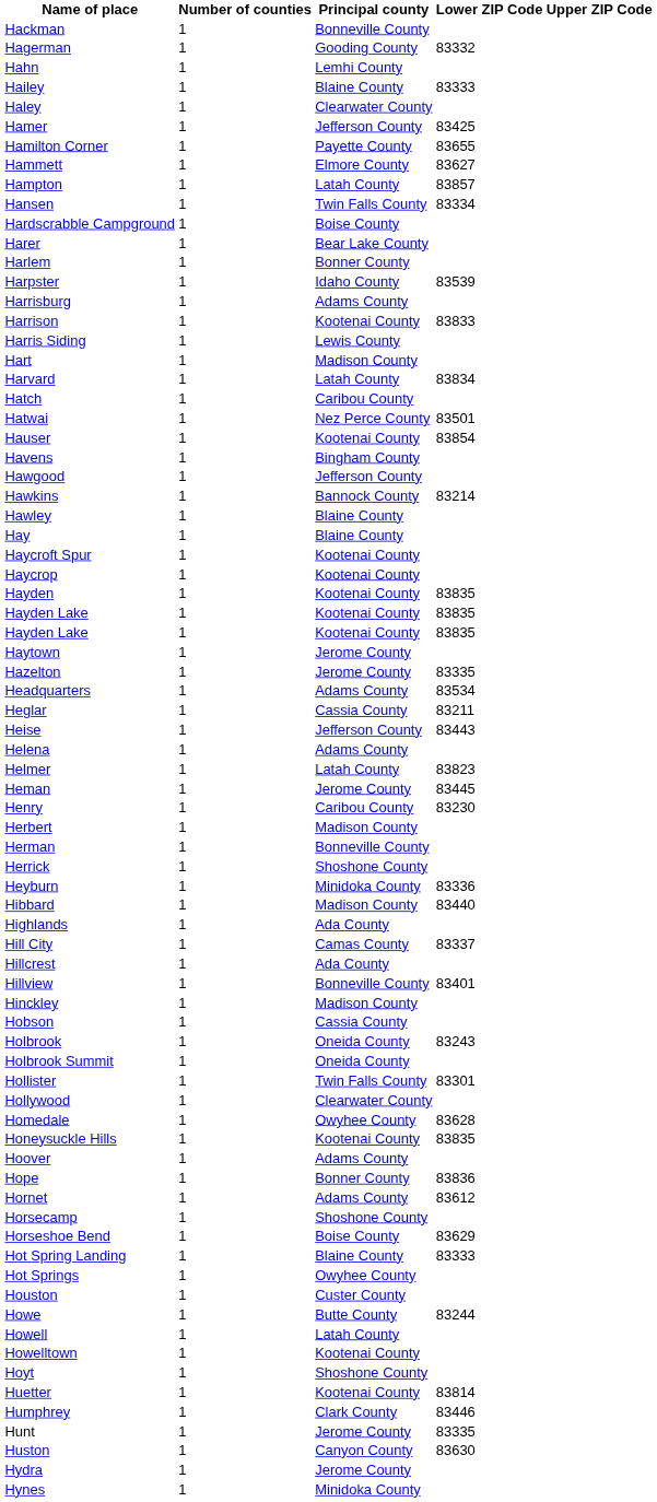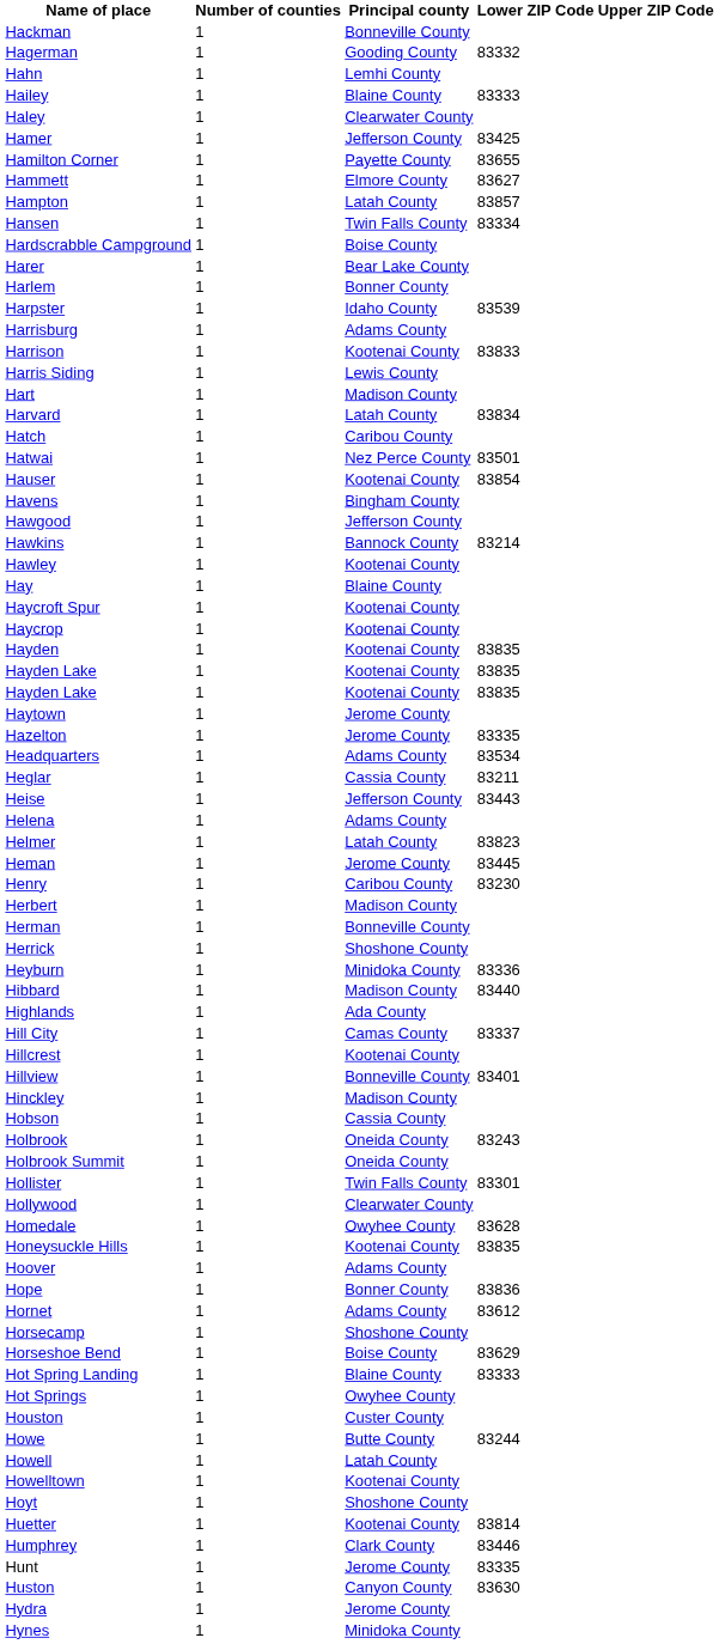Hawley | Principal county: Blaine County -> Kootenai County
Hillcrest | Principal county: Ada County -> Kootenai County
